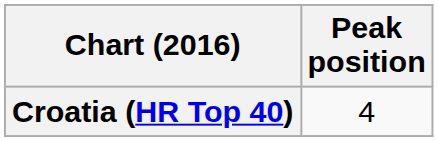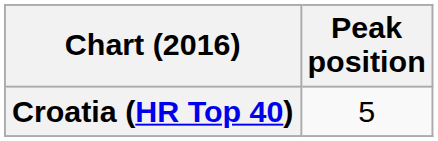Croatia (HR Top 40) | Peak position: 4 -> 5
